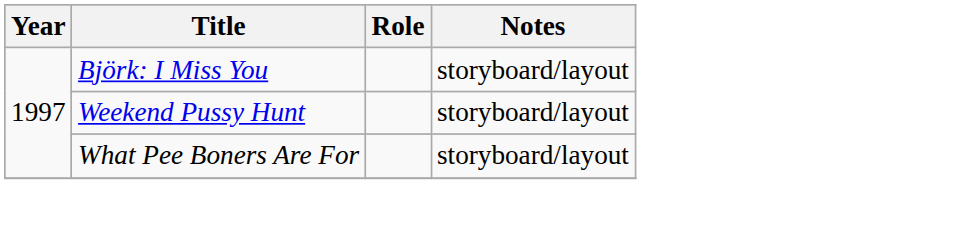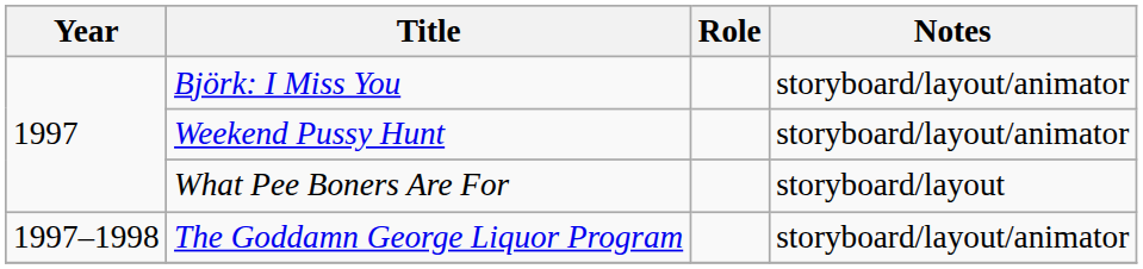Björk: I Miss You | Notes: storyboard/layout -> storyboard/layout/animator
Weekend Pussy Hunt | Notes: storyboard/layout -> storyboard/layout/animator
+ row: 1997–1998 | The Goddamn George Liquor Program | storyboard/layout/animator
